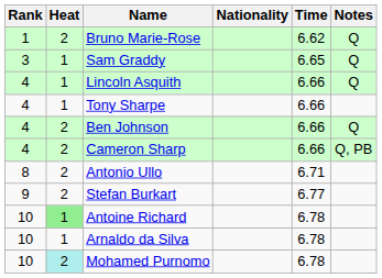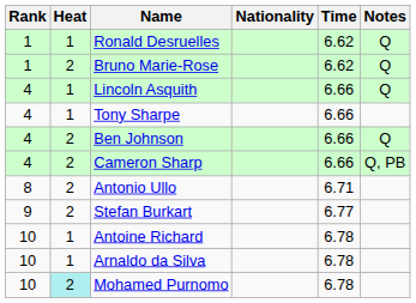+ row: 1 | 1 | Ronald Desruelles | 6.62 | Q
- row: 3 | 1 | Sam Graddy | 6.65 | Q
Antoine Richard | Heat: lightgreen background -> no background
